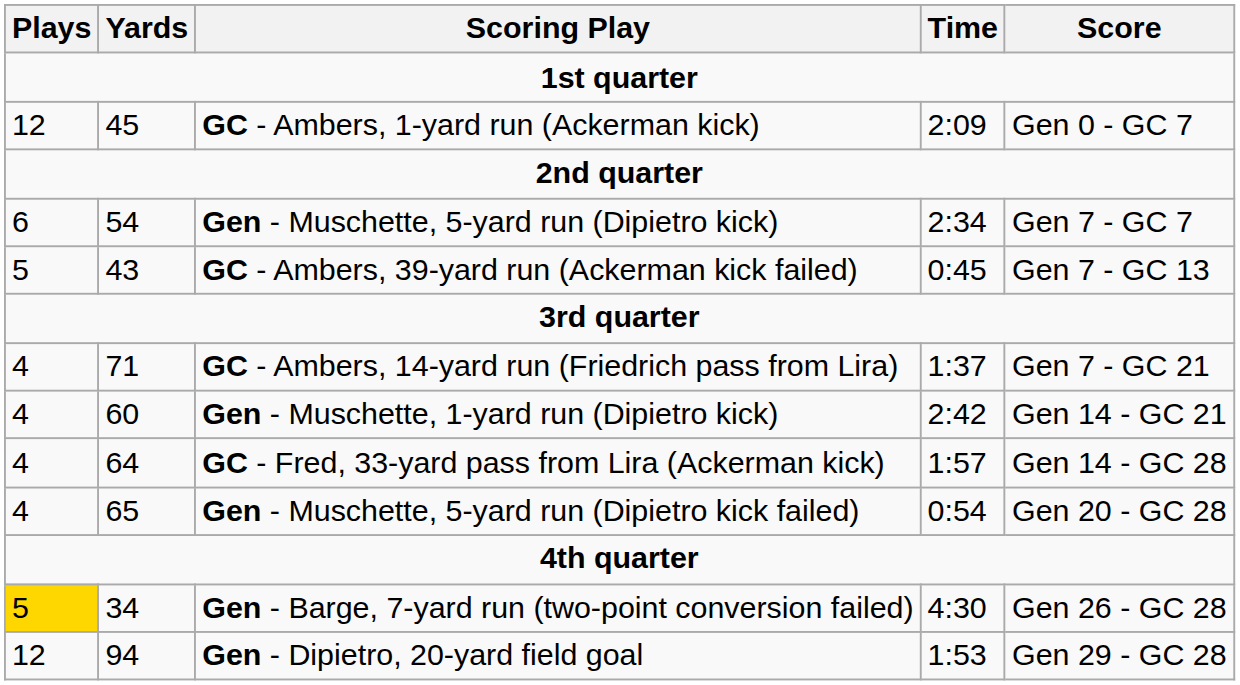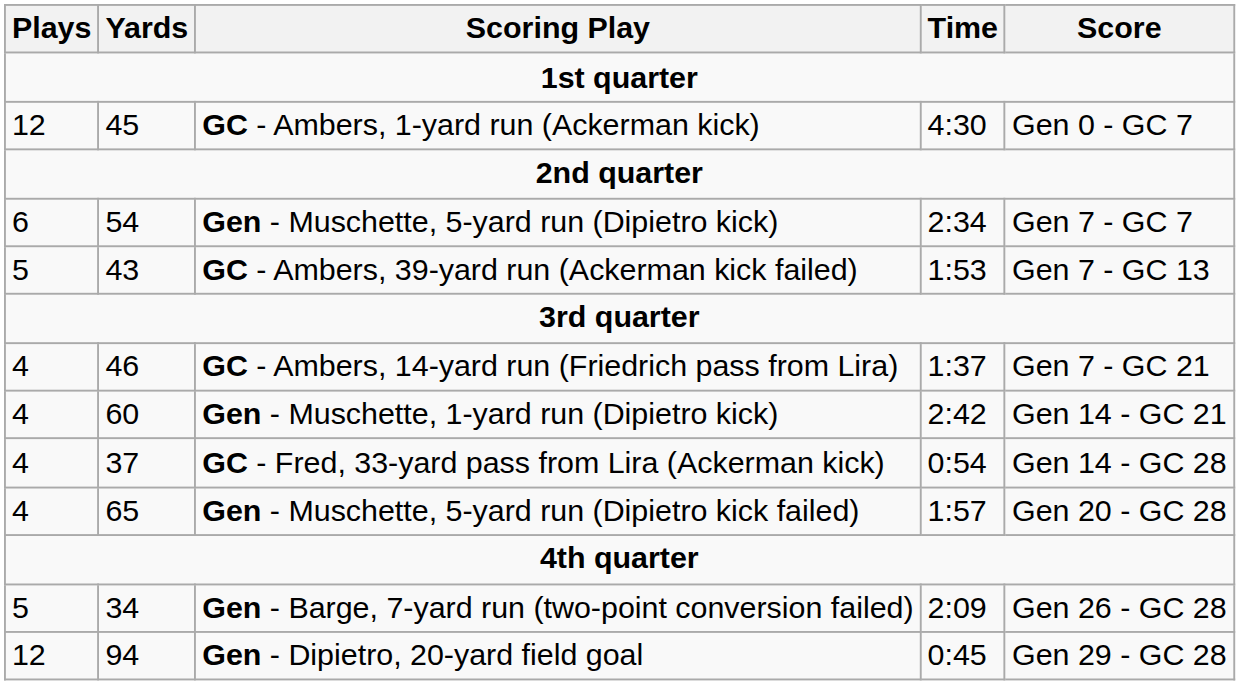GC - Ambers, 1-yard run (Ackerman kick) | Time: 2:09 -> 4:30
GC - Ambers, 39-yard run (Ackerman kick failed) | Time: 0:45 -> 1:53
GC - Ambers, 14-yard run (Friedrich pass from Lira) | Yards: 71 -> 46
GC - Fred, 33-yard pass from Lira (Ackerman kick) | Yards: 64 -> 37
GC - Fred, 33-yard pass from Lira (Ackerman kick) | Time: 1:57 -> 0:54
Gen - Muschette, 5-yard run (Dipietro kick failed) | Time: 0:54 -> 1:57
Gen - Barge, 7-yard run (two-point conversion failed) | Plays: gold background -> no background
Gen - Barge, 7-yard run (two-point conversion failed) | Time: 4:30 -> 2:09
Gen - Dipietro, 20-yard field goal | Time: 1:53 -> 0:45
